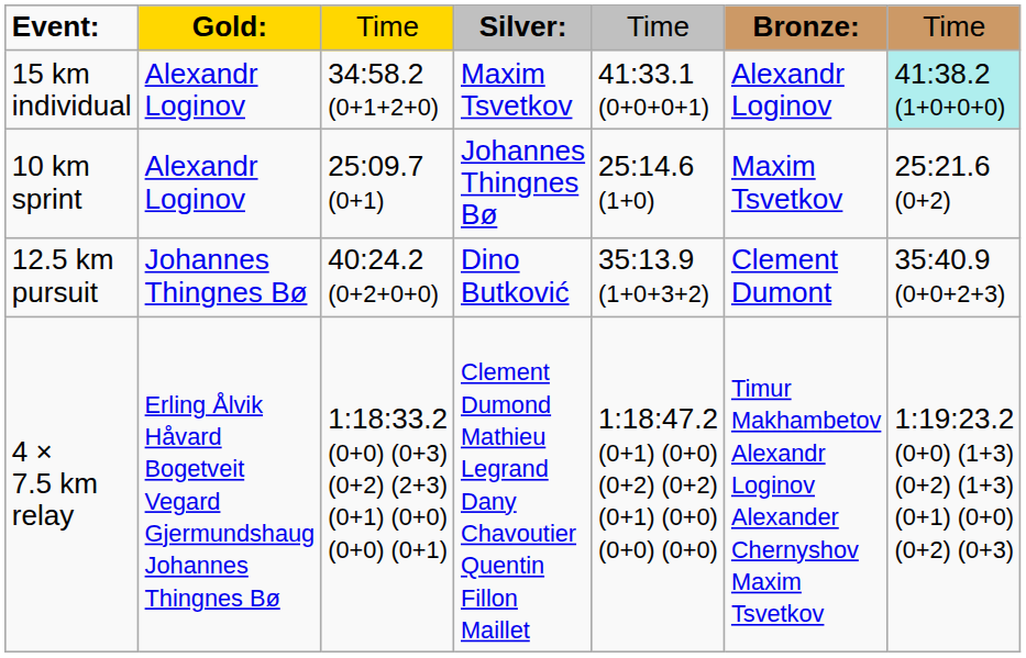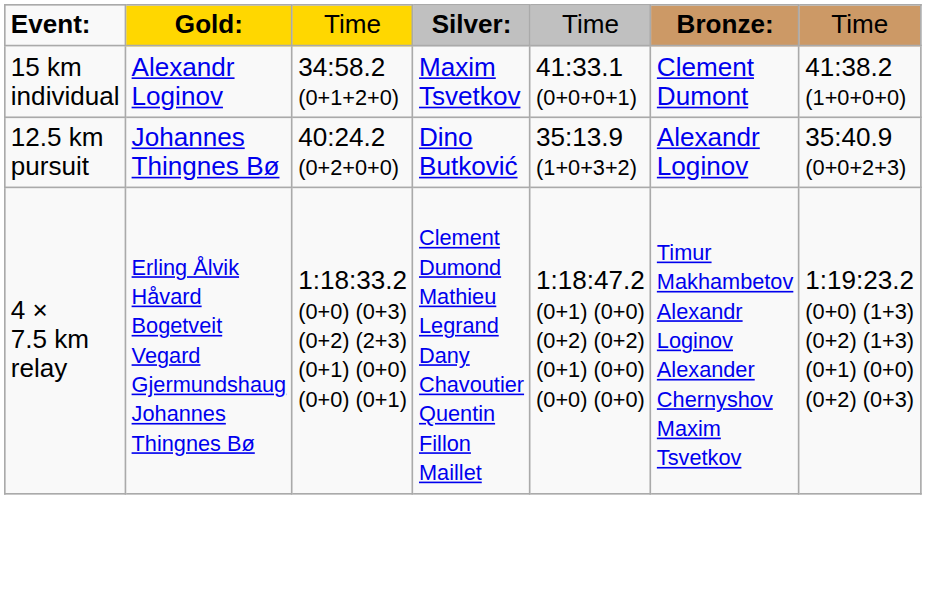15 km individual | column 6: Alexandr Loginov -> Clement Dumont
15 km individual | column 7: paleturquoise background -> no background
- row: 10 km sprint | Alexandr Loginov | 25:09.7 (0+1) | Johannes Thingnes Bø | 25:14.6 (1+0) | Maxim Tsvetkov | 25:21.6 (0+2)
12.5 km pursuit | column 6: Clement Dumont -> Alexandr Loginov
